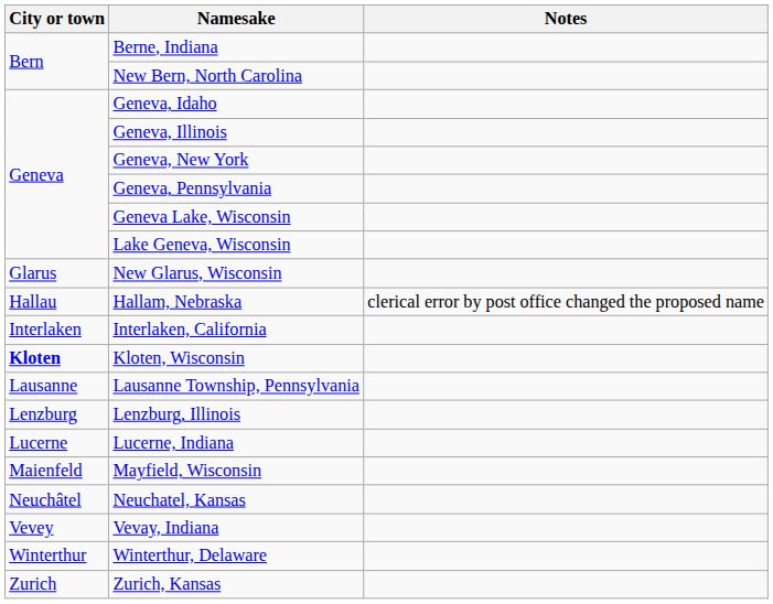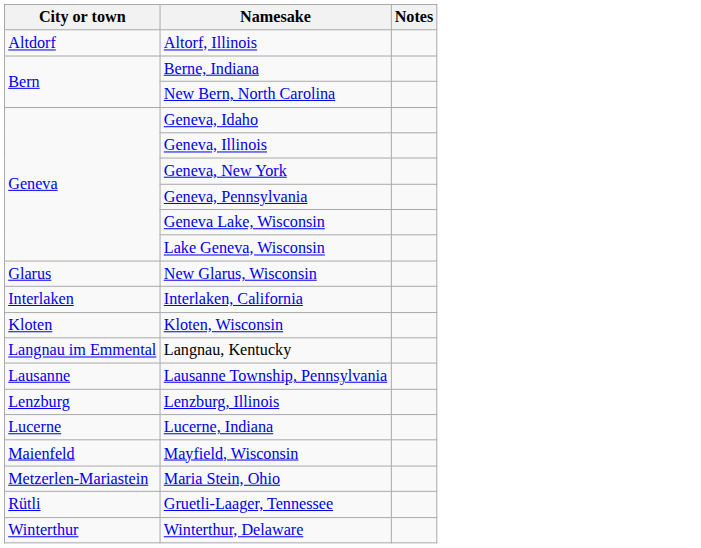+ row: Altdorf | Altorf, Illinois
- row: Hallau | Hallam, Nebraska | clerical error by post office changed the proposed name
Kloten, Wisconsin | City or town: bold -> normal
+ row: Langnau im Emmental | Langnau, Kentucky
+ row: Metzerlen-Mariastein | Maria Stein, Ohio
- row: Neuchâtel | Neuchatel, Kansas
+ row: Rütli | Gruetli-Laager, Tennessee
- row: Vevey | Vevay, Indiana
- row: Zurich | Zurich, Kansas
